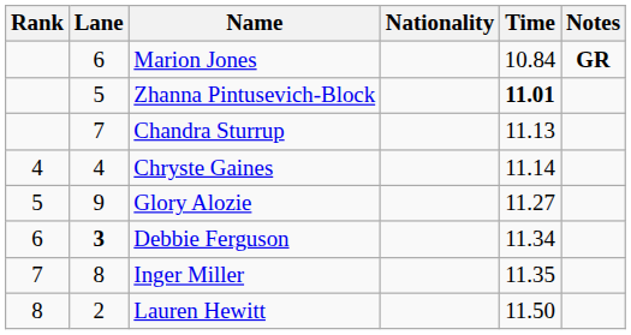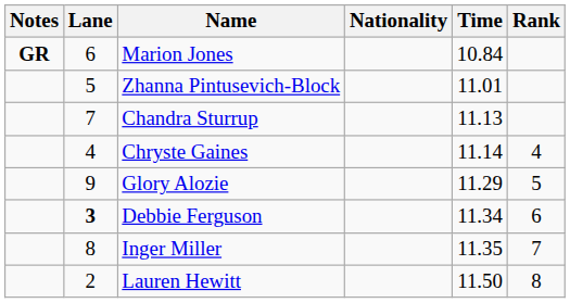columns swapped: Rank <-> Notes
Zhanna Pintusevich-Block | Time: bold -> normal
Glory Alozie | Time: 11.27 -> 11.29
